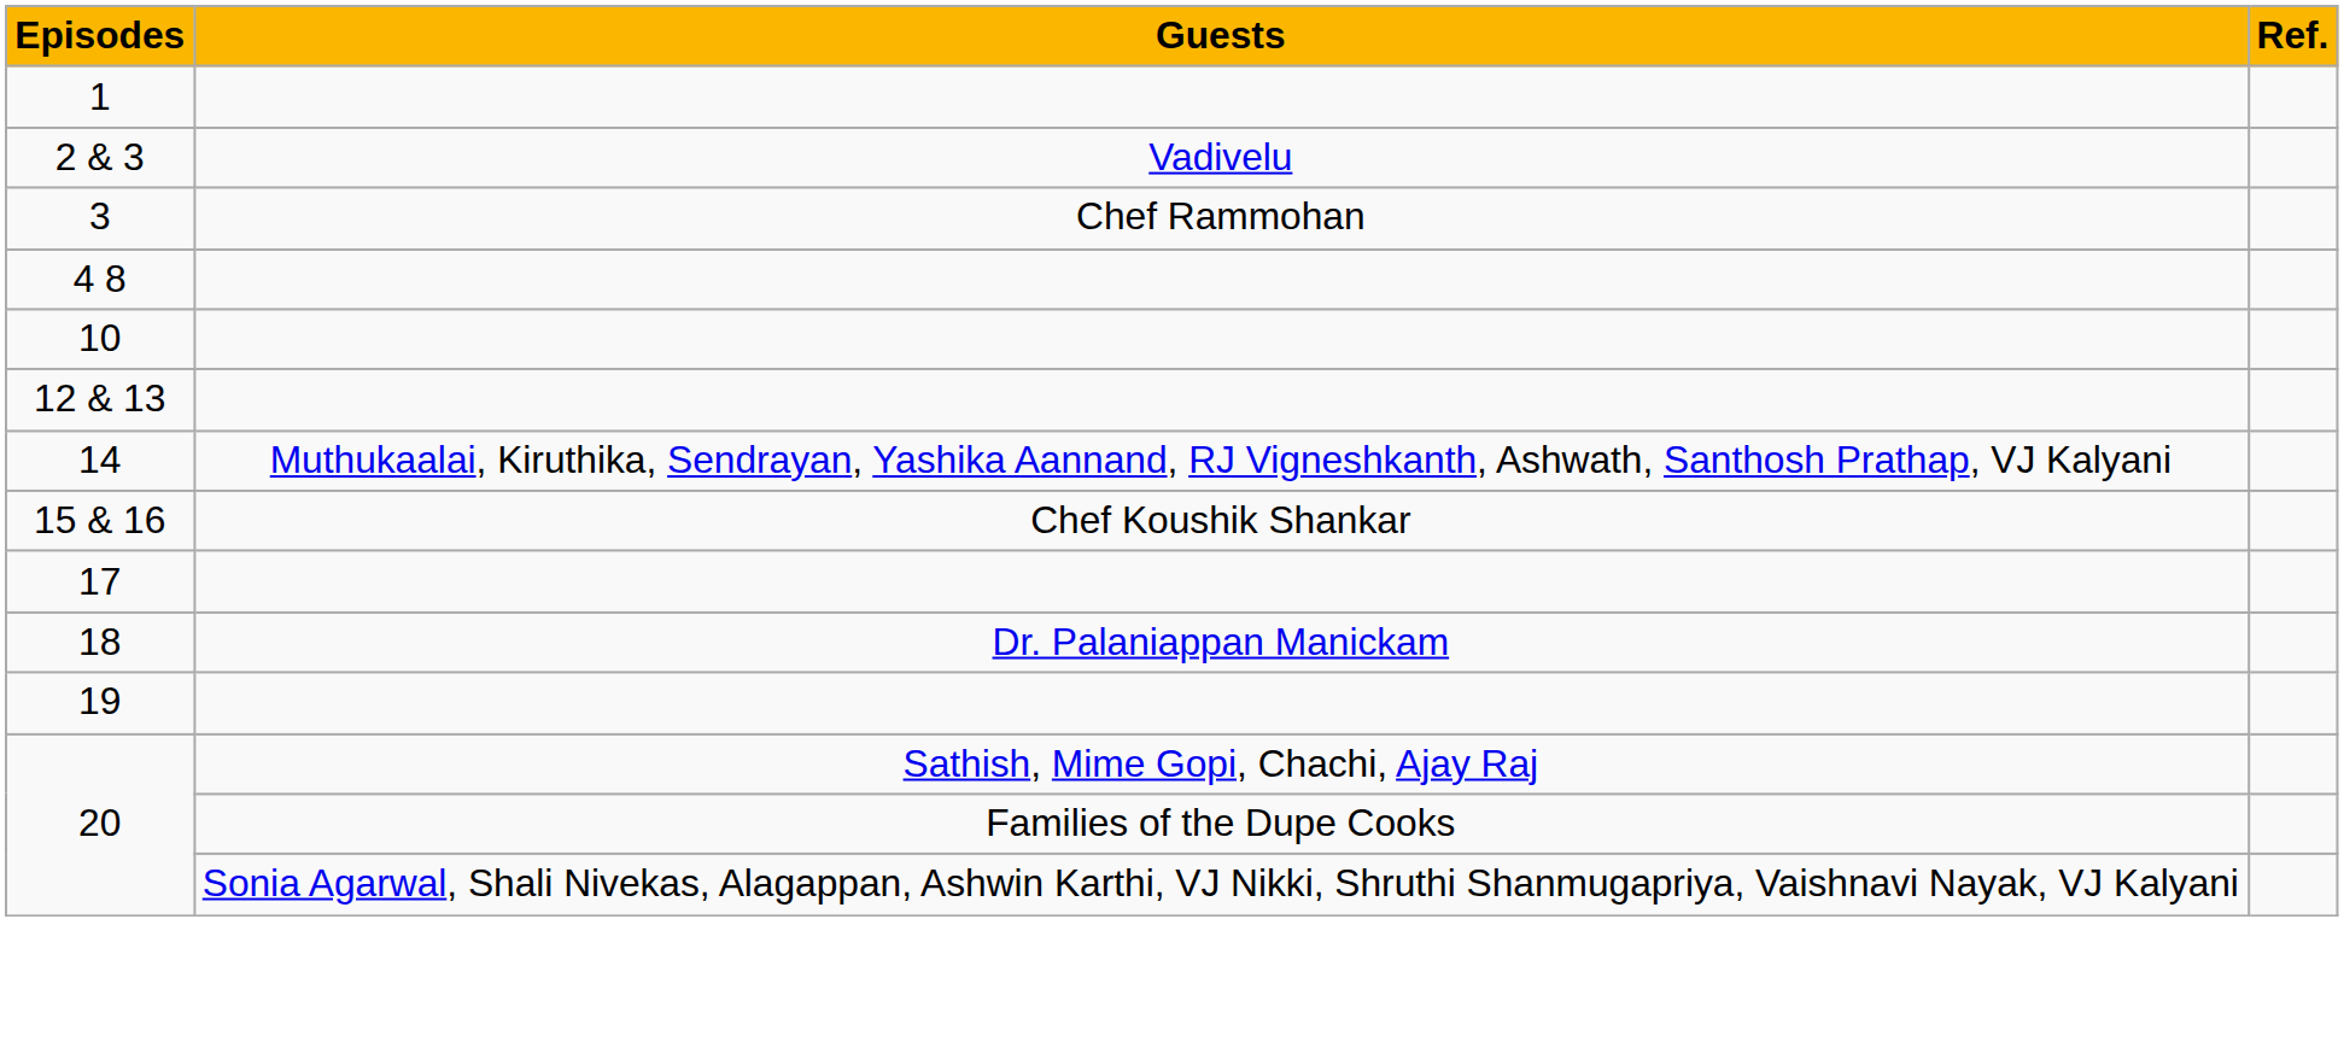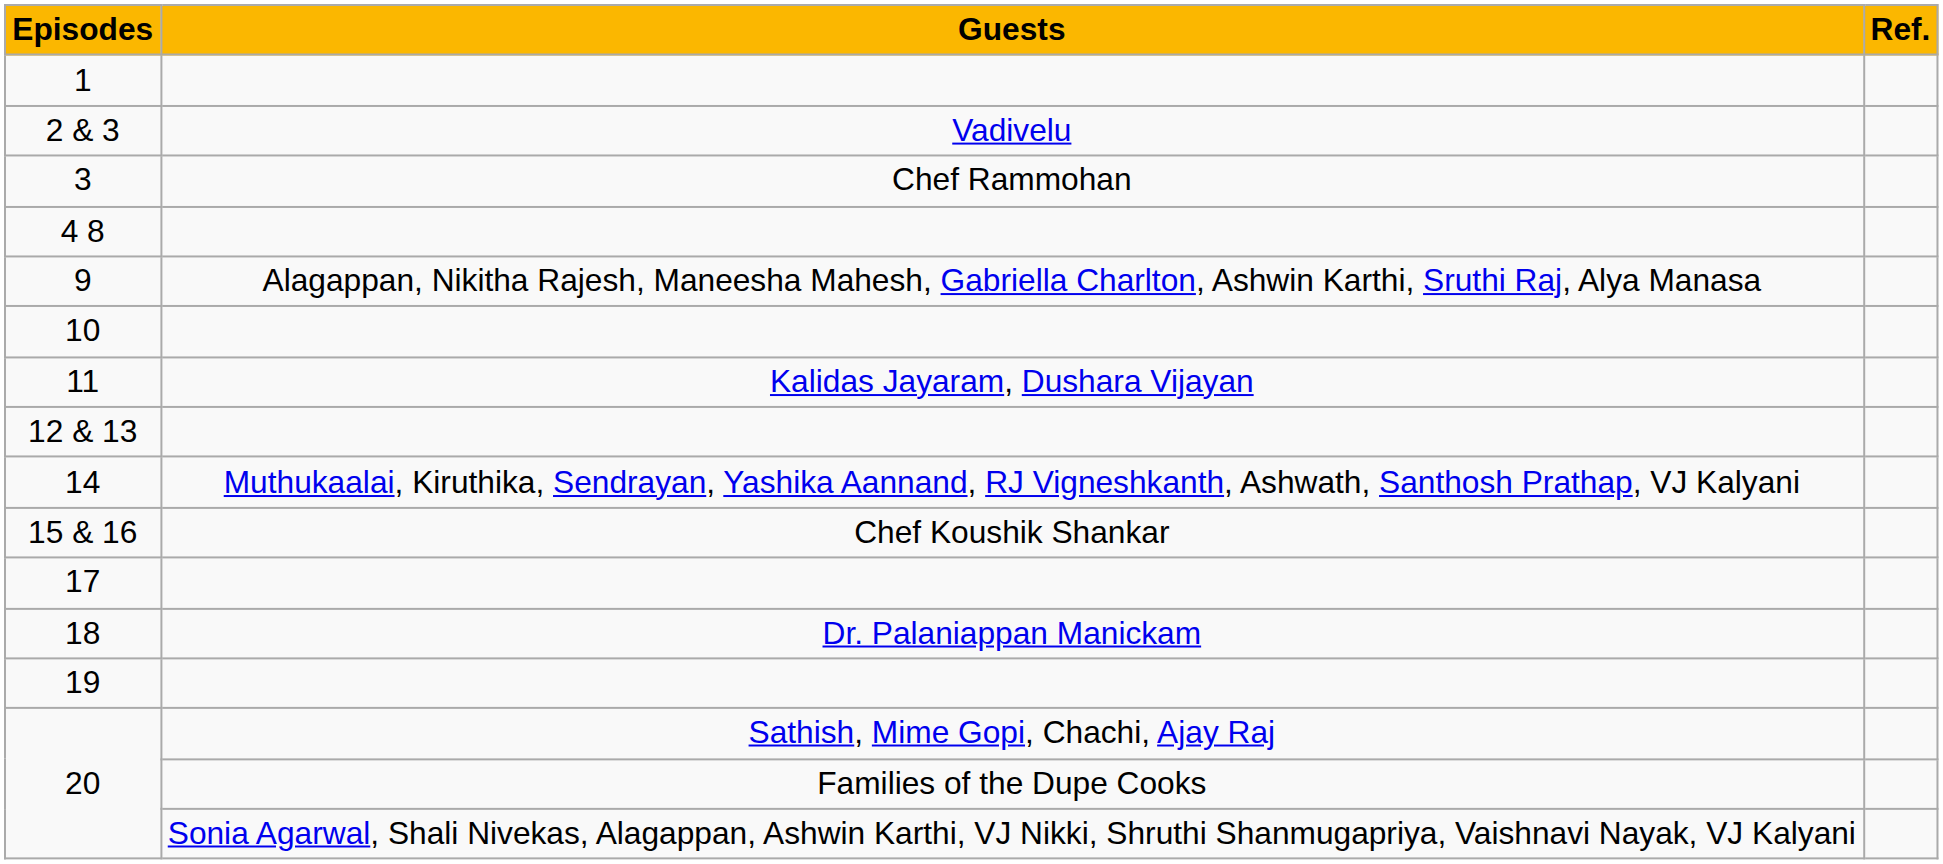+ row: 9 | Alagappan, Nikitha Rajesh, Maneesha Mahesh, Gabriella Charlton, Ashwin Karthi, Sruthi Raj, Alya Manasa
+ row: 11 | Kalidas Jayaram, Dushara Vijayan
